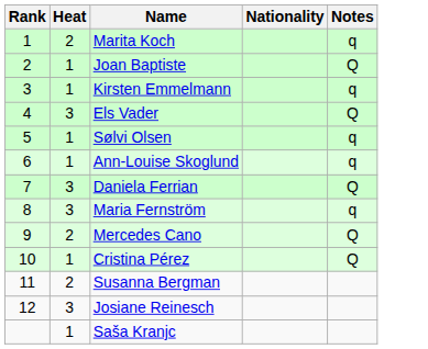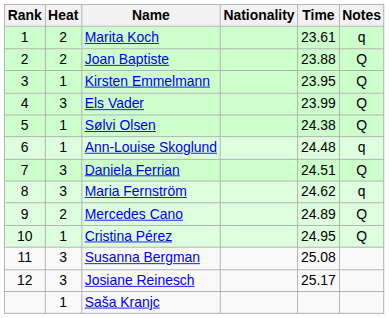+ column: Time | 23.61 | 23.88 | 23.95 | 23.99 | 24.38 | 24.48 | 24.51 | 24.62 | 24.89 | 24.95 | 25.08 | 25.17
Joan Baptiste | Heat: 1 -> 2
Kirsten Emmelmann | Notes: q -> Q
Sølvi Olsen | Notes: q -> Q
Susanna Bergman | Heat: 2 -> 3
